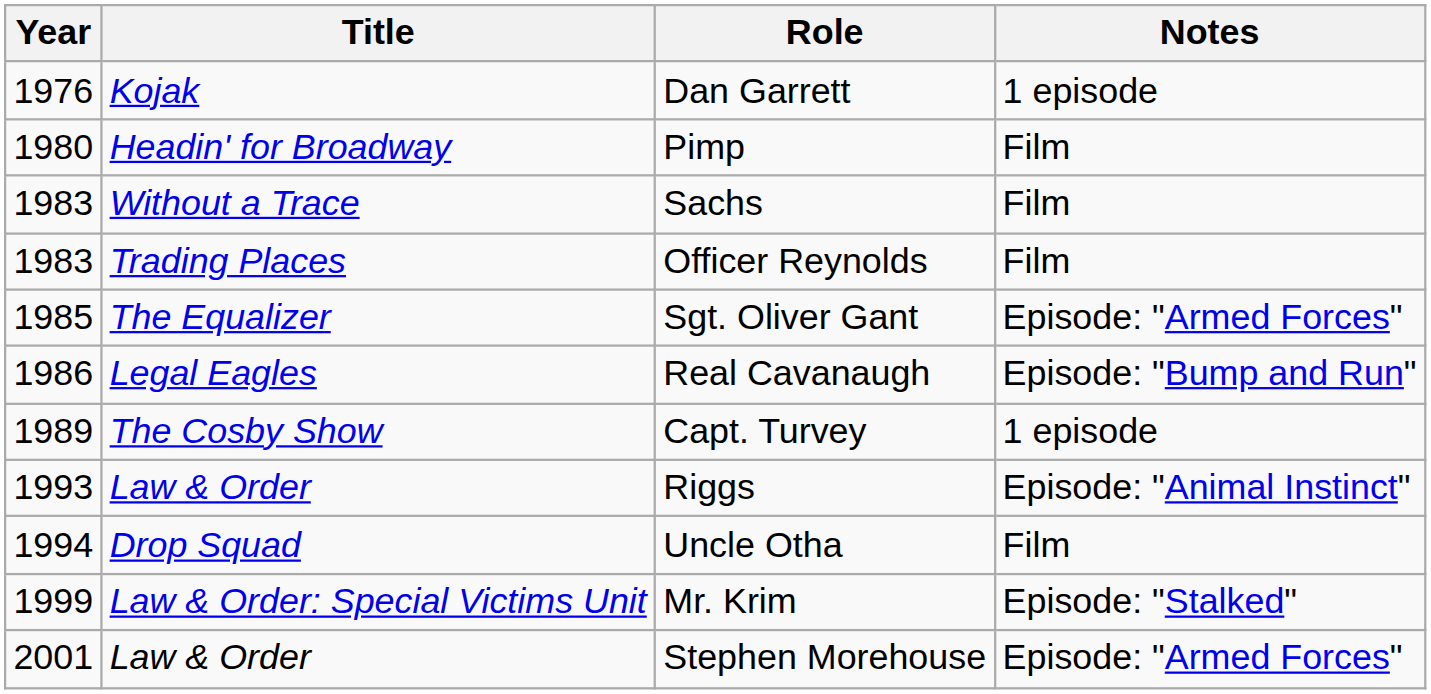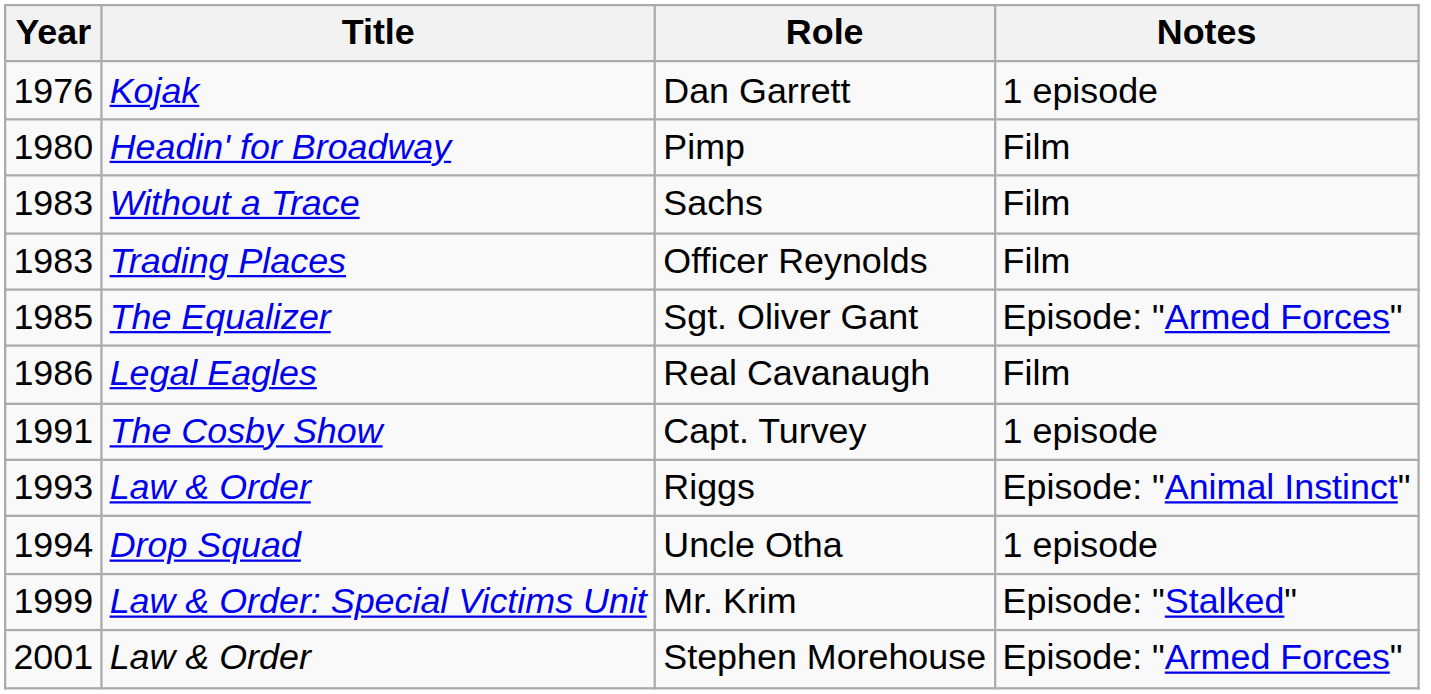Real Cavanaugh | Notes: Episode: "Bump and Run" -> Film
Capt. Turvey | Year: 1989 -> 1991
Uncle Otha | Notes: Film -> 1 episode
